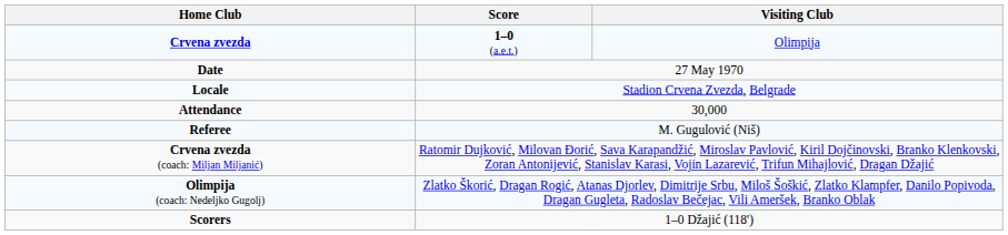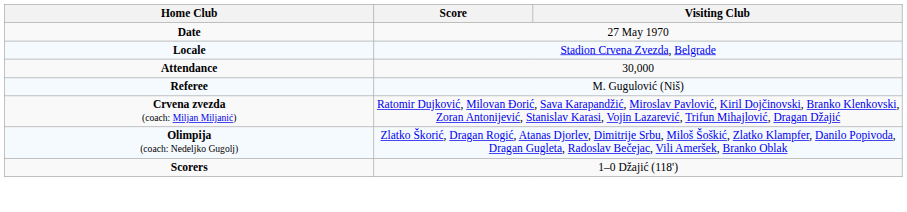- row: Crvena zvezda | 1–0 (a.e.t.) | Olimpija
